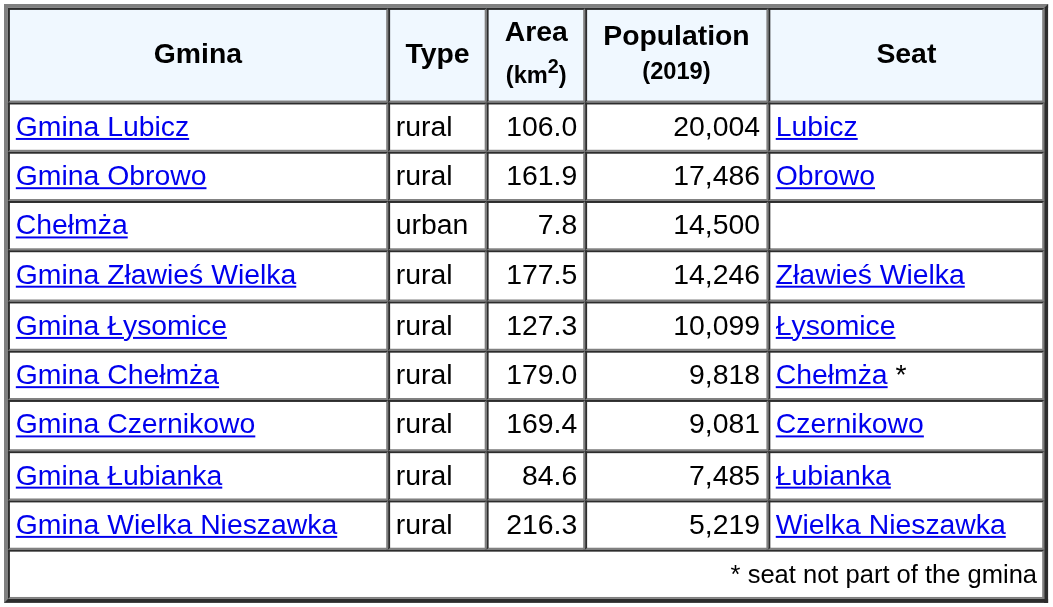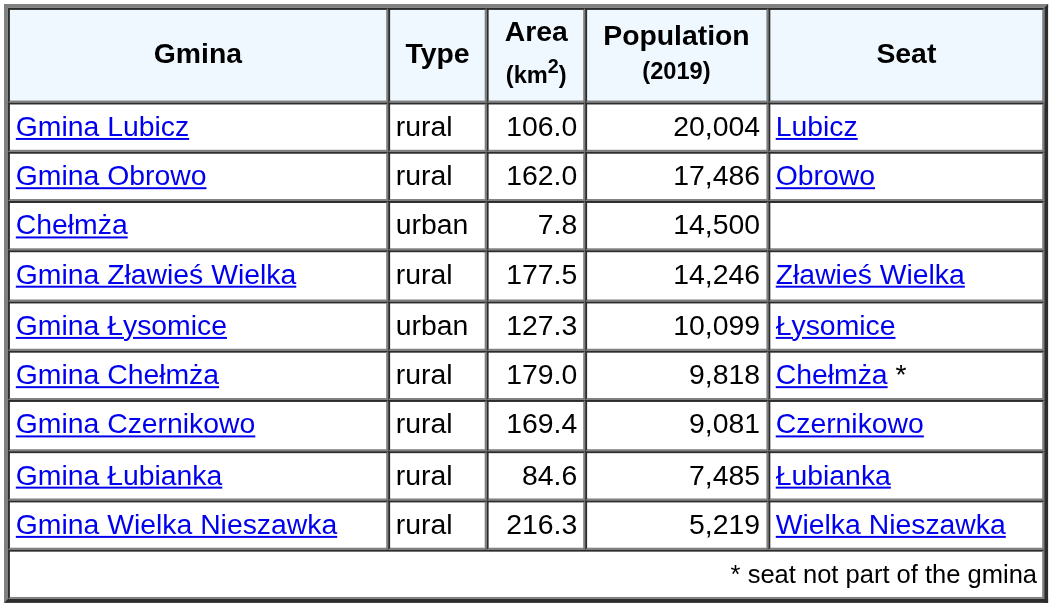Gmina Obrowo | Area (km2): 161.9 -> 162.0
Gmina Łysomice | Type: rural -> urban
